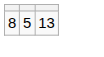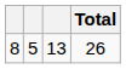+ column: Total | 26
